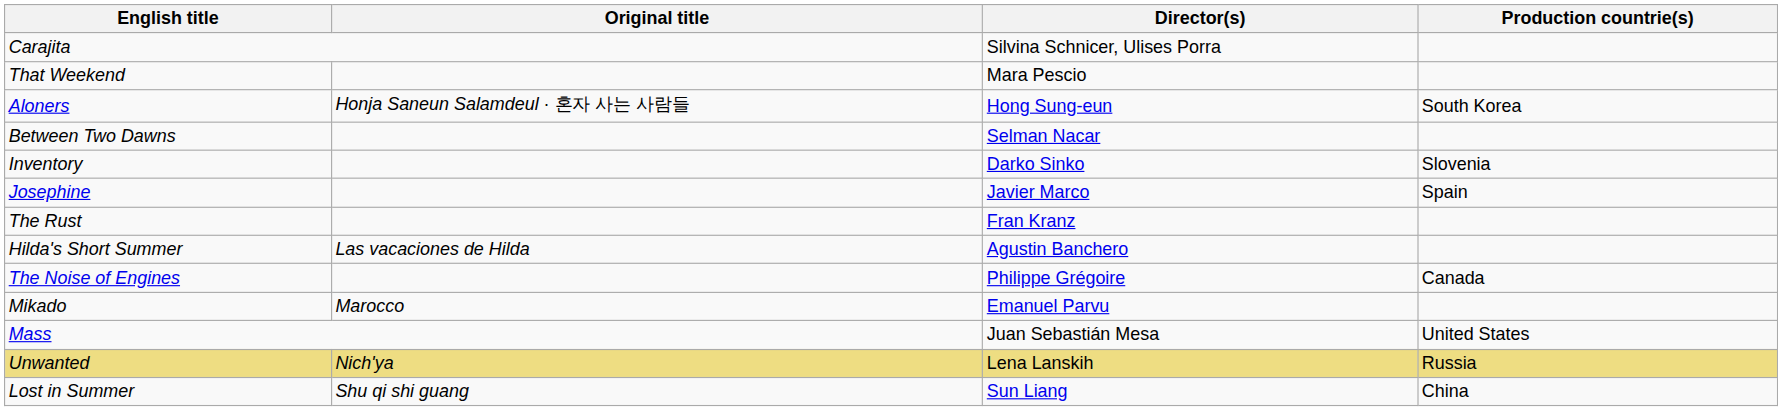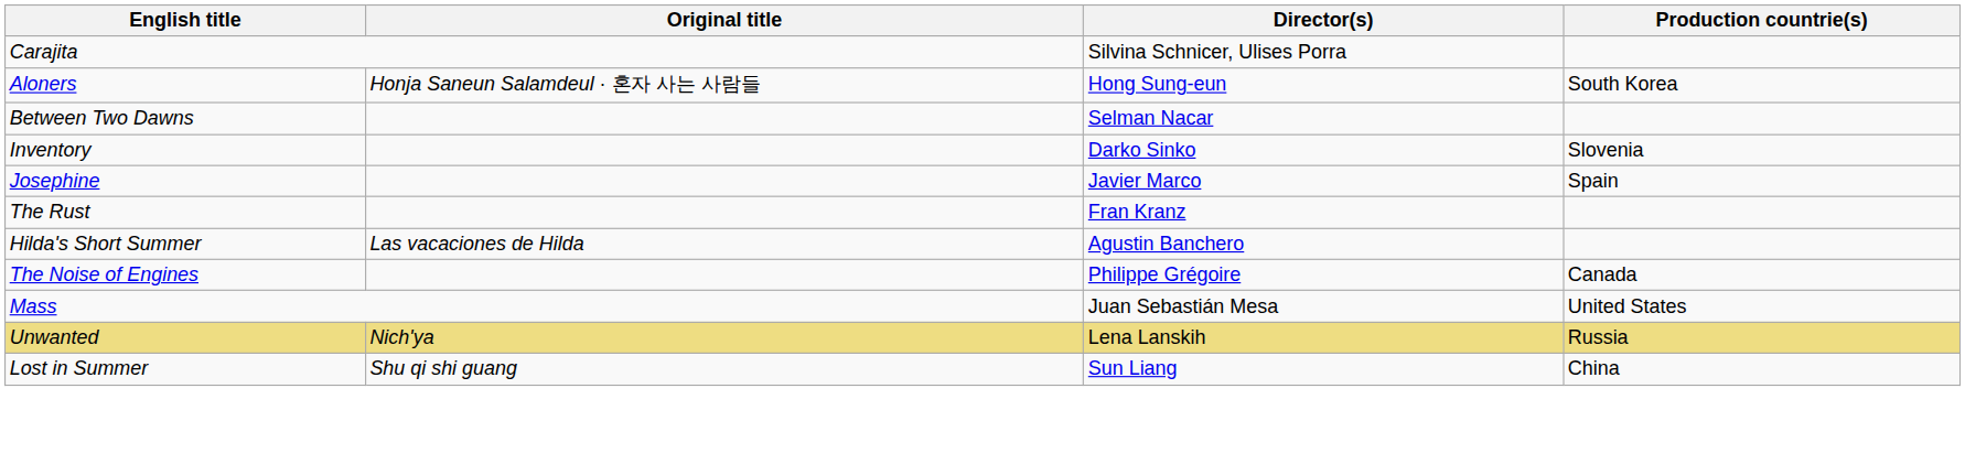- row: That Weekend | Mara Pescio
- row: Mikado | Marocco | Emanuel Parvu
